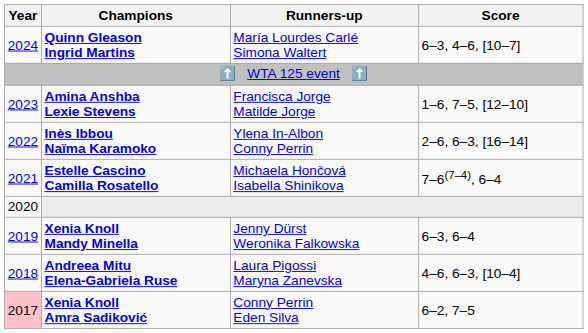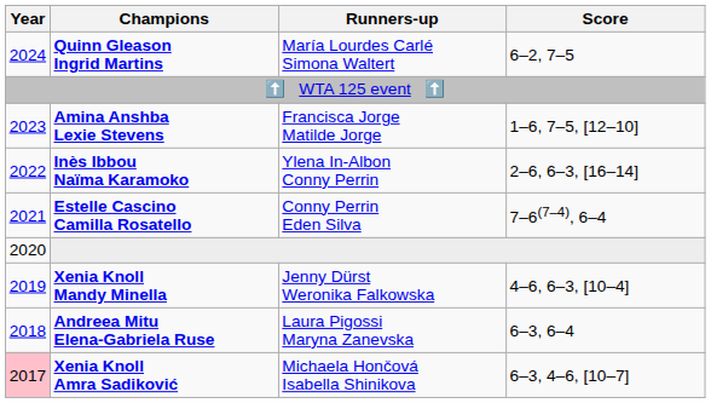Quinn Gleason Ingrid Martins | Score: 6–3, 4–6, [10–7] -> 6–2, 7–5
Estelle Cascino Camilla Rosatello | Runners-up: Michaela Hončová Isabella Shinikova -> Conny Perrin Eden Silva
Xenia Knoll Mandy Minella | Score: 6–3, 6–4 -> 4–6, 6–3, [10–4]
Andreea Mitu Elena-Gabriela Ruse | Score: 4–6, 6–3, [10–4] -> 6–3, 6–4
Xenia Knoll Amra Sadiković | Runners-up: Conny Perrin Eden Silva -> Michaela Hončová Isabella Shinikova
Xenia Knoll Amra Sadiković | Score: 6–2, 7–5 -> 6–3, 4–6, [10–7]
